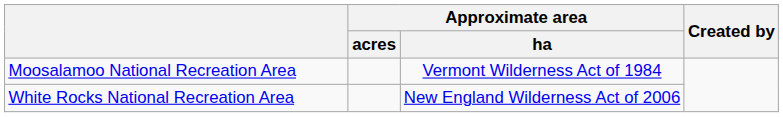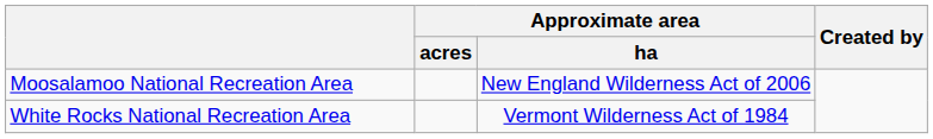Moosalamoo National Recreation Area | Approximate area / ha: Vermont Wilderness Act of 1984 -> New England Wilderness Act of 2006
White Rocks National Recreation Area | Approximate area / ha: New England Wilderness Act of 2006 -> Vermont Wilderness Act of 1984
